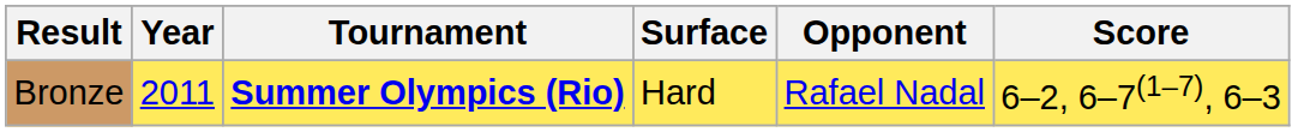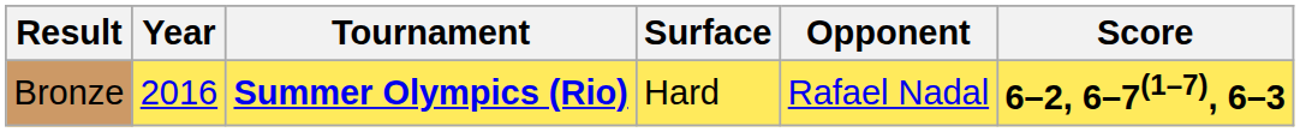Bronze | Year: 2011 -> 2016
Bronze | Score: normal -> bold
